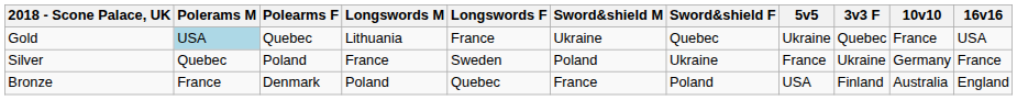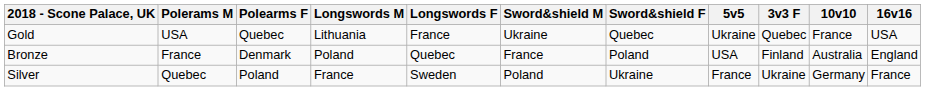Gold | Polerams M: lightblue background -> no background
rows swapped: Silver <-> Bronze
